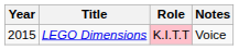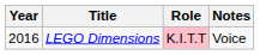LEGO Dimensions | Year: 2015 -> 2016
